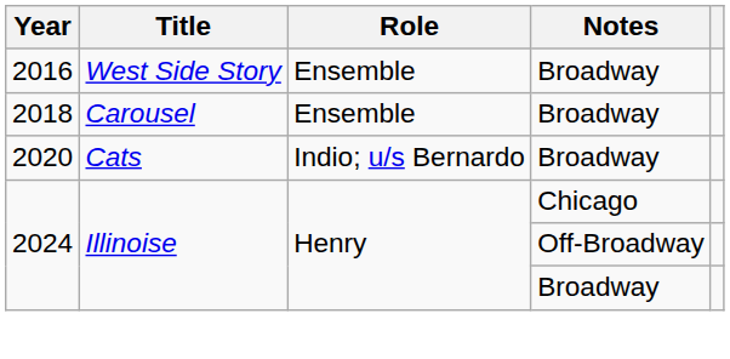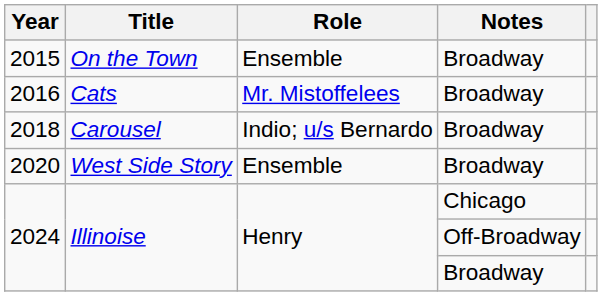+ row: 2015 | On the Town | Ensemble | Broadway
2016 | Title: West Side Story -> Cats
2016 | Role: Ensemble -> Mr. Mistoffelees
2018 | Role: Ensemble -> Indio; u/s Bernardo
2020 | Title: Cats -> West Side Story
2020 | Role: Indio; u/s Bernardo -> Ensemble
